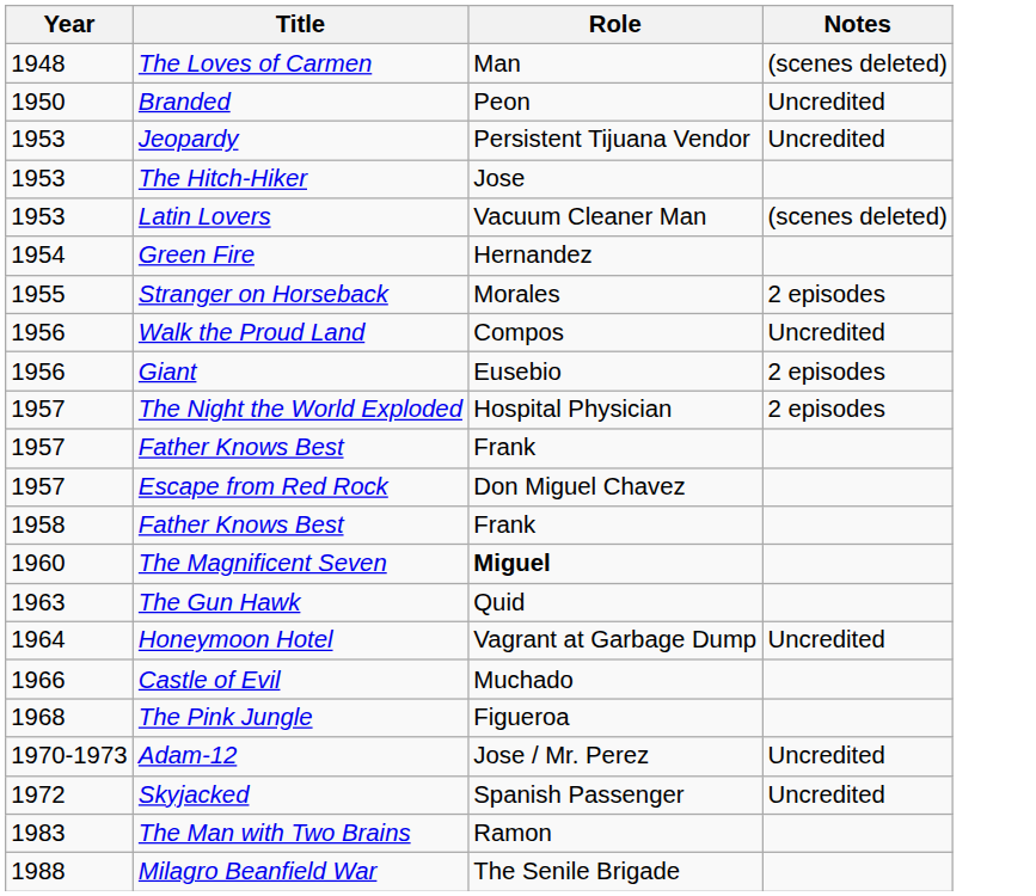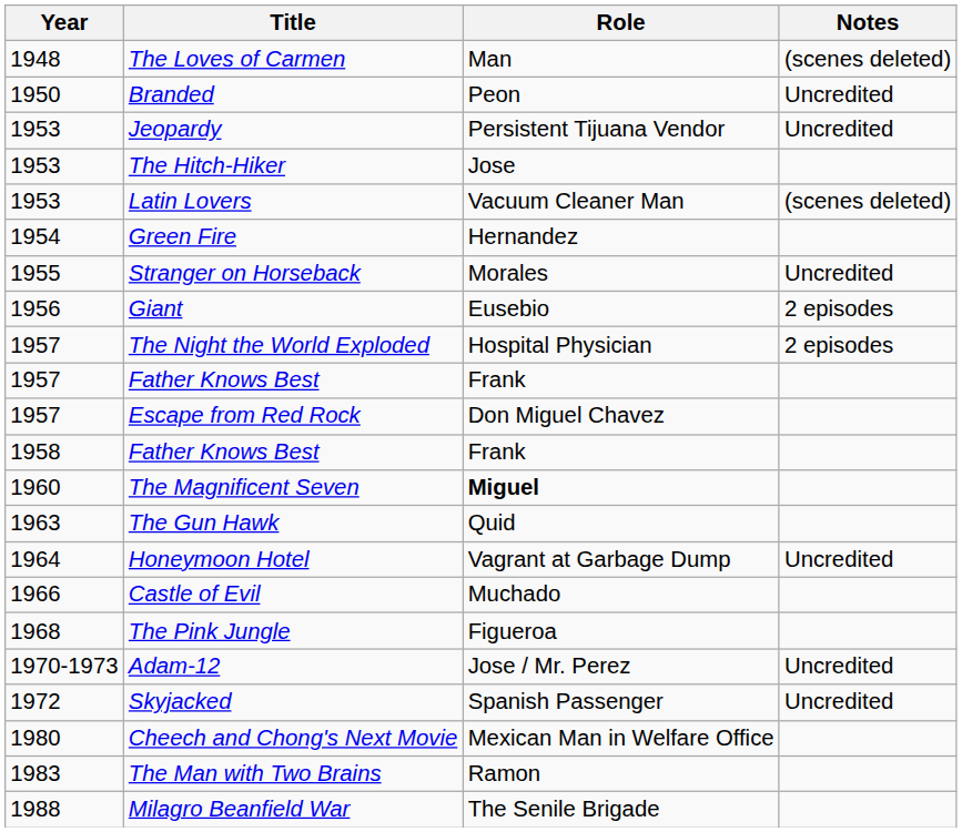Stranger on Horseback | Notes: 2 episodes -> Uncredited
- row: 1956 | Walk the Proud Land | Compos | Uncredited
+ row: 1980 | Cheech and Chong's Next Movie | Mexican Man in Welfare Office
